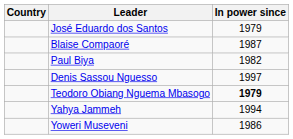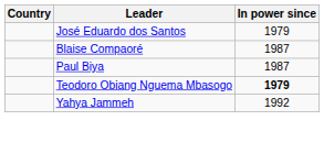Paul Biya | In power since: 1982 -> 1987
- row: Denis Sassou Nguesso | 1997
Yahya Jammeh | In power since: 1994 -> 1992
- row: Yoweri Museveni | 1986
